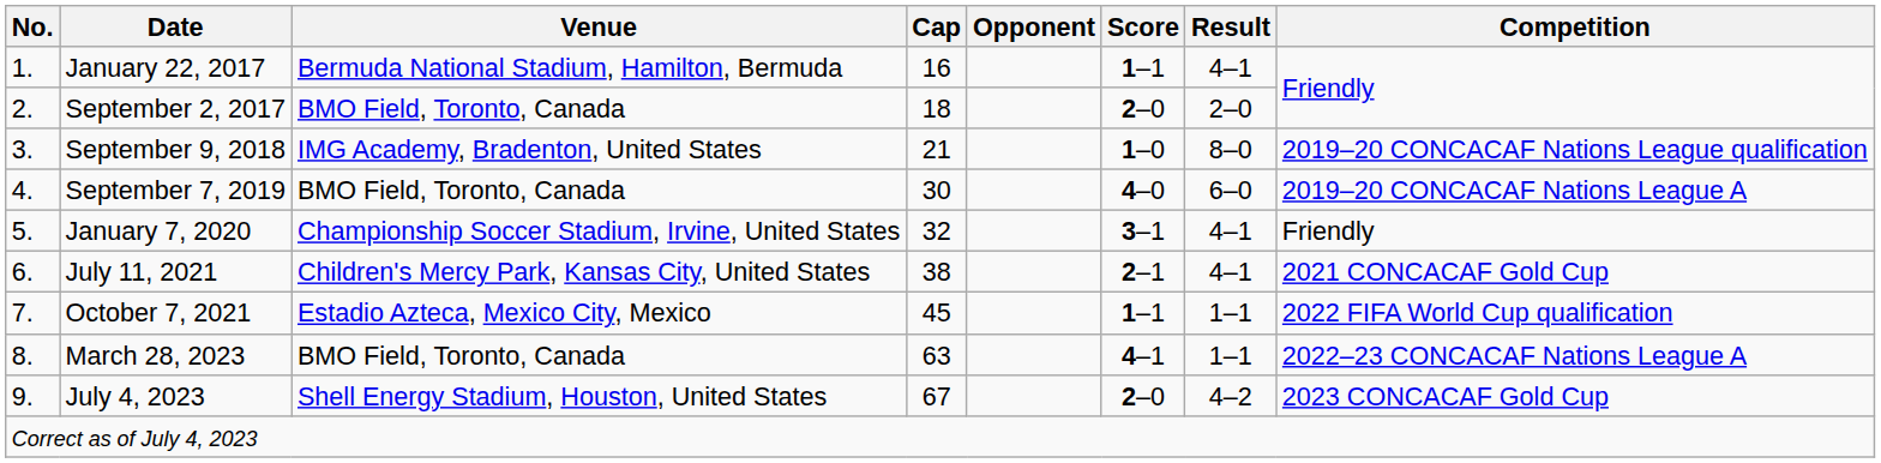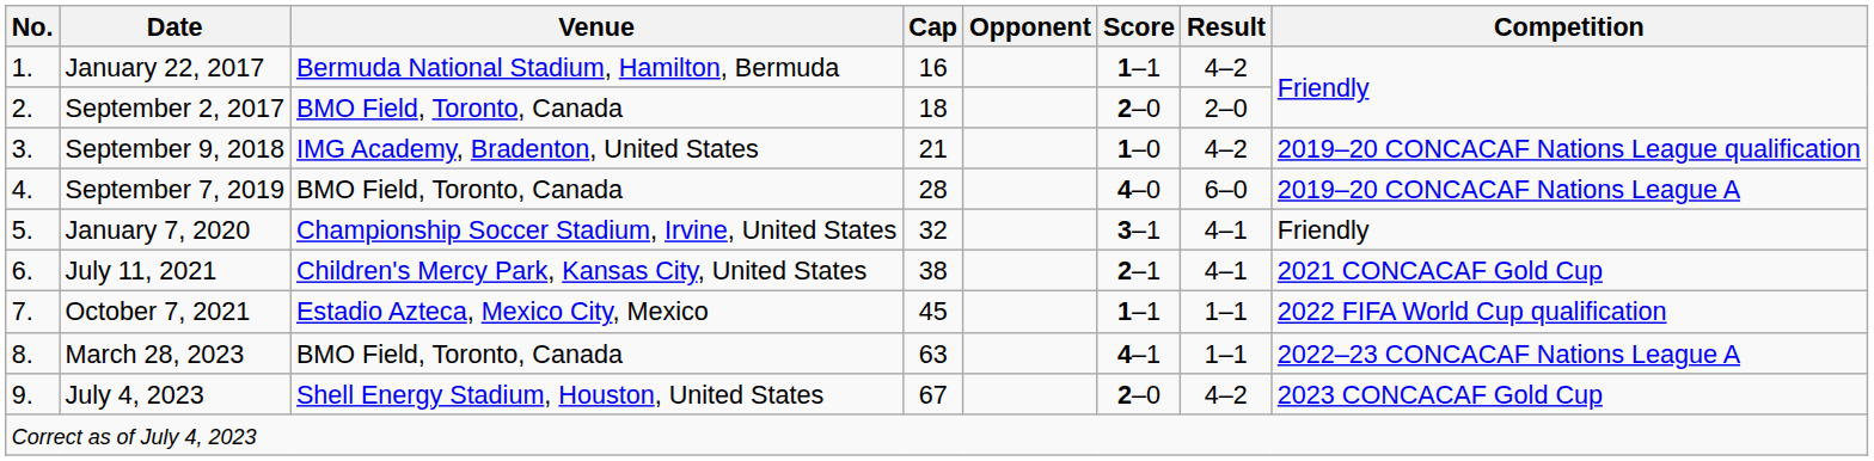January 22, 2017 | Result: 4–1 -> 4–2
September 9, 2018 | Result: 8–0 -> 4–2
September 7, 2019 | Cap: 30 -> 28
